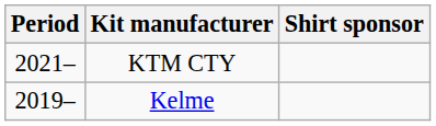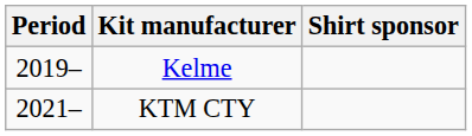rows swapped: Kelme <-> KTM CTY
